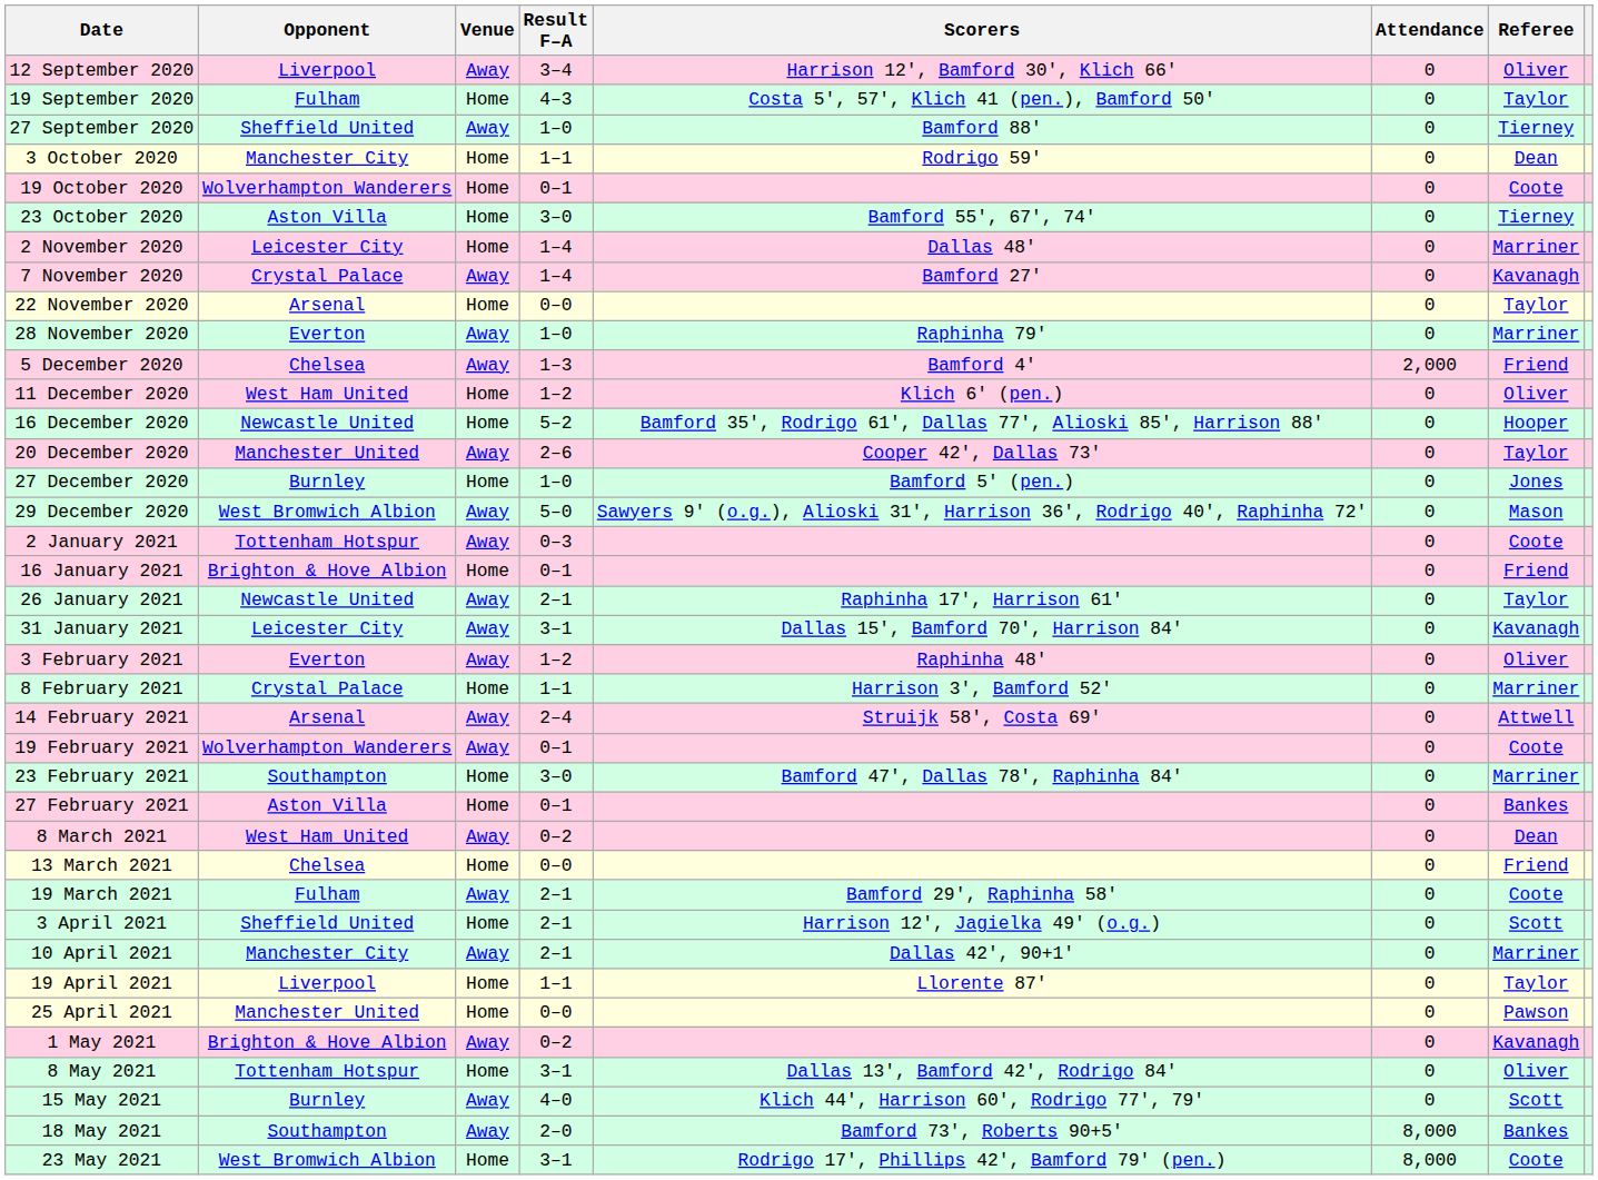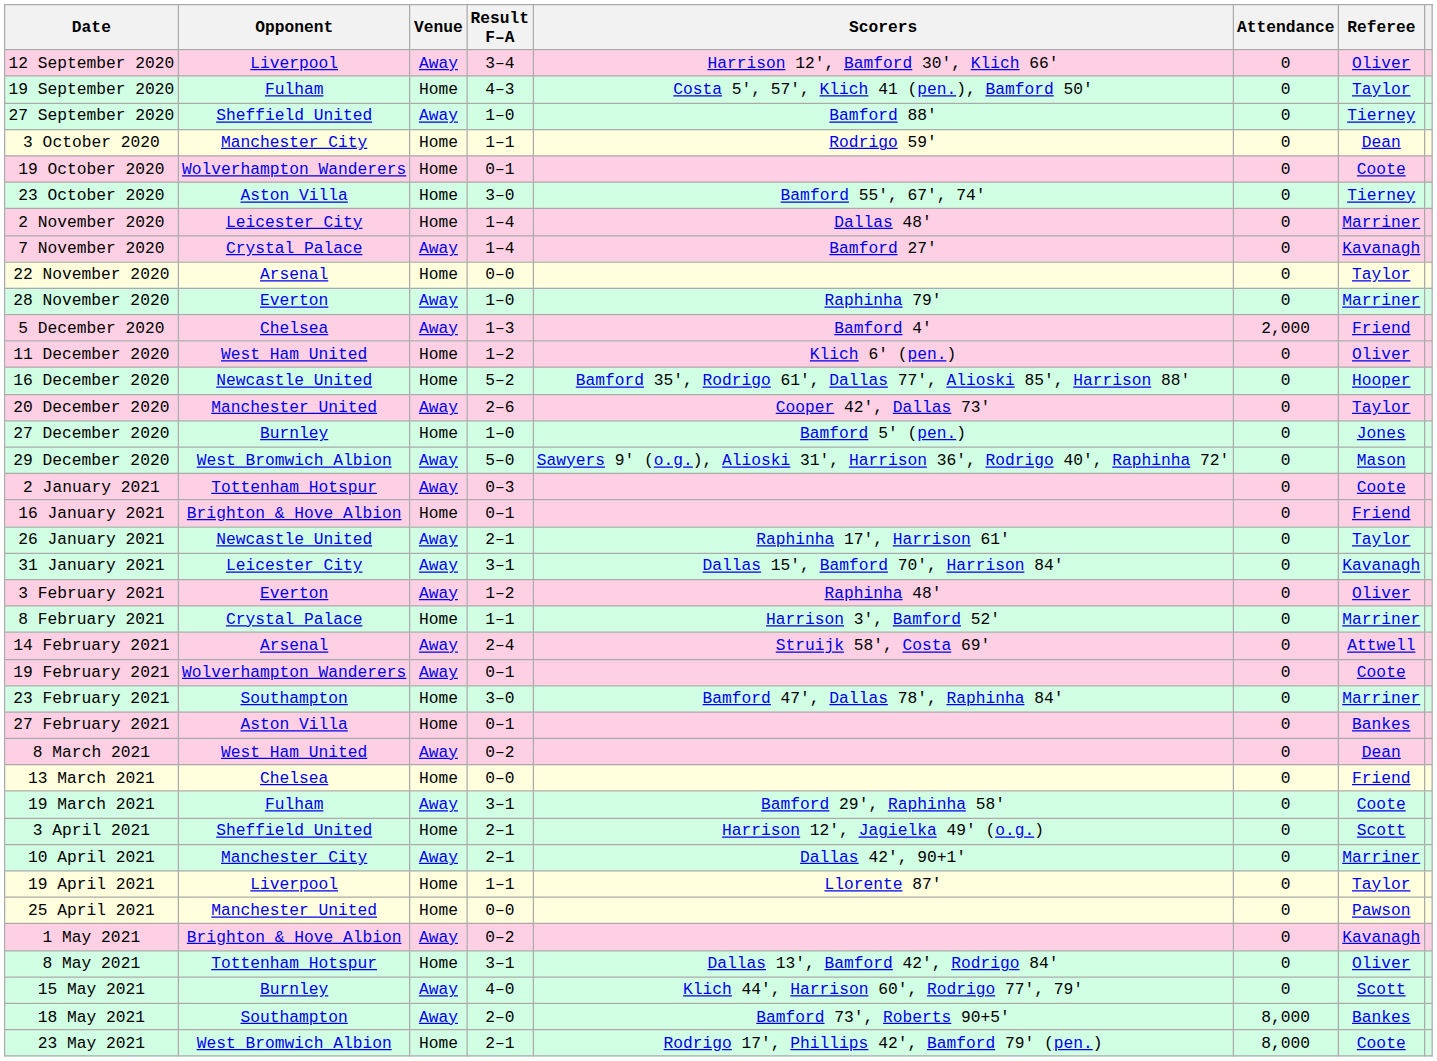19 March 2021 | Result F–A: 2–1 -> 3–1
23 May 2021 | Result F–A: 3–1 -> 2–1
